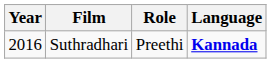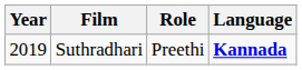Suthradhari | Year: 2016 -> 2019
